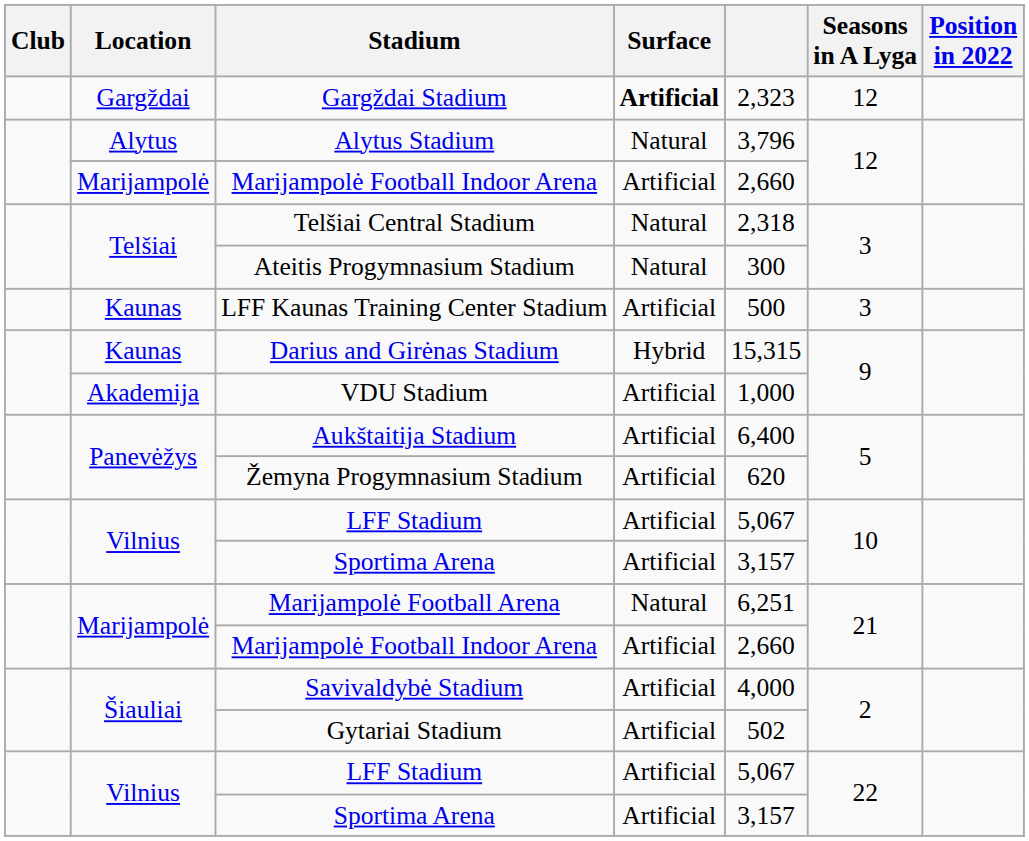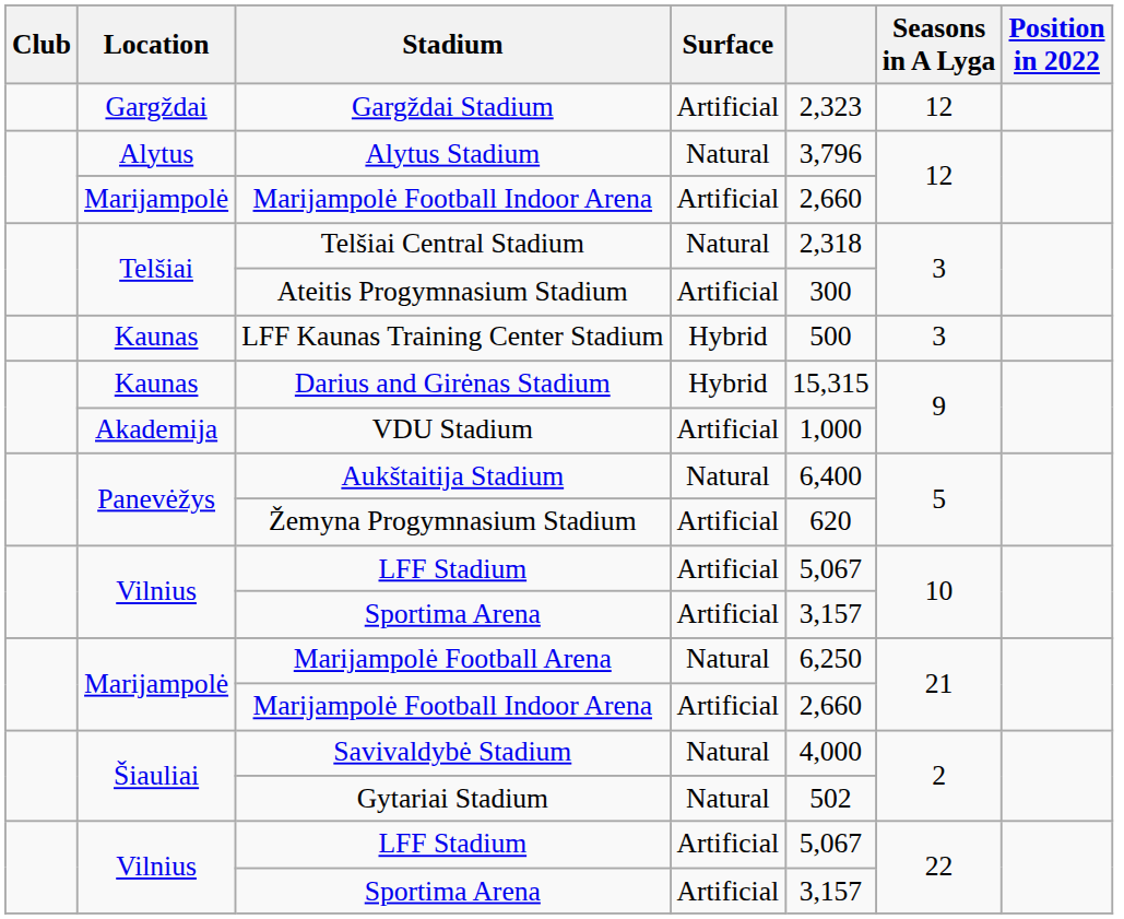Gargždai Stadium | Surface: bold -> normal
Ateitis Progymnasium Stadium | Surface: Natural -> Artificial
LFF Kaunas Training Center Stadium | Surface: Artificial -> Hybrid
Aukštaitija Stadium | Surface: Artificial -> Natural
Marijampolė Football Arena | column 5: 6,251 -> 6,250
Savivaldybė Stadium | Surface: Artificial -> Natural
Gytariai Stadium | Surface: Artificial -> Natural
